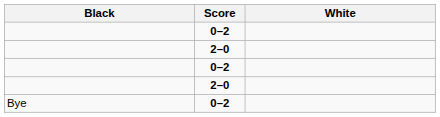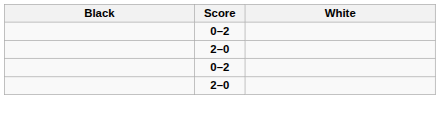- row: Bye | 0–2
